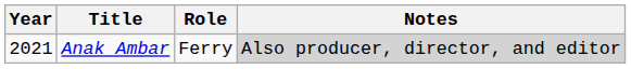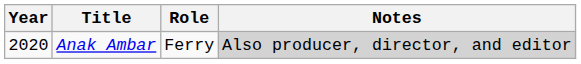Anak Ambar | Year: 2021 -> 2020
